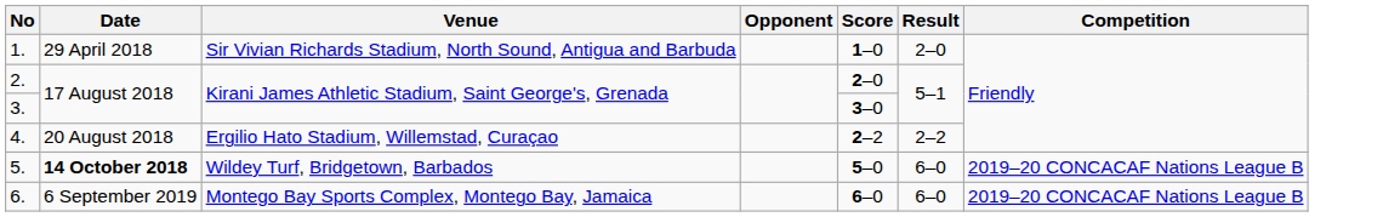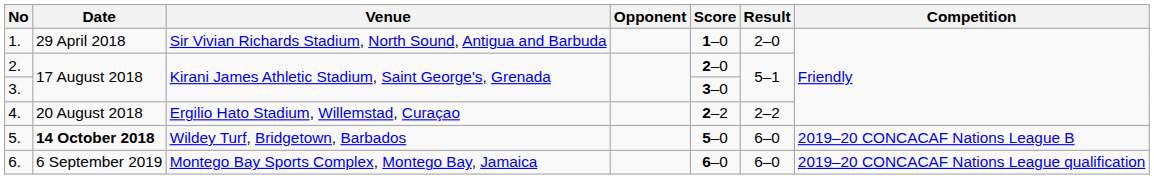6. | Competition: 2019–20 CONCACAF Nations League B -> 2019–20 CONCACAF Nations League qualification
